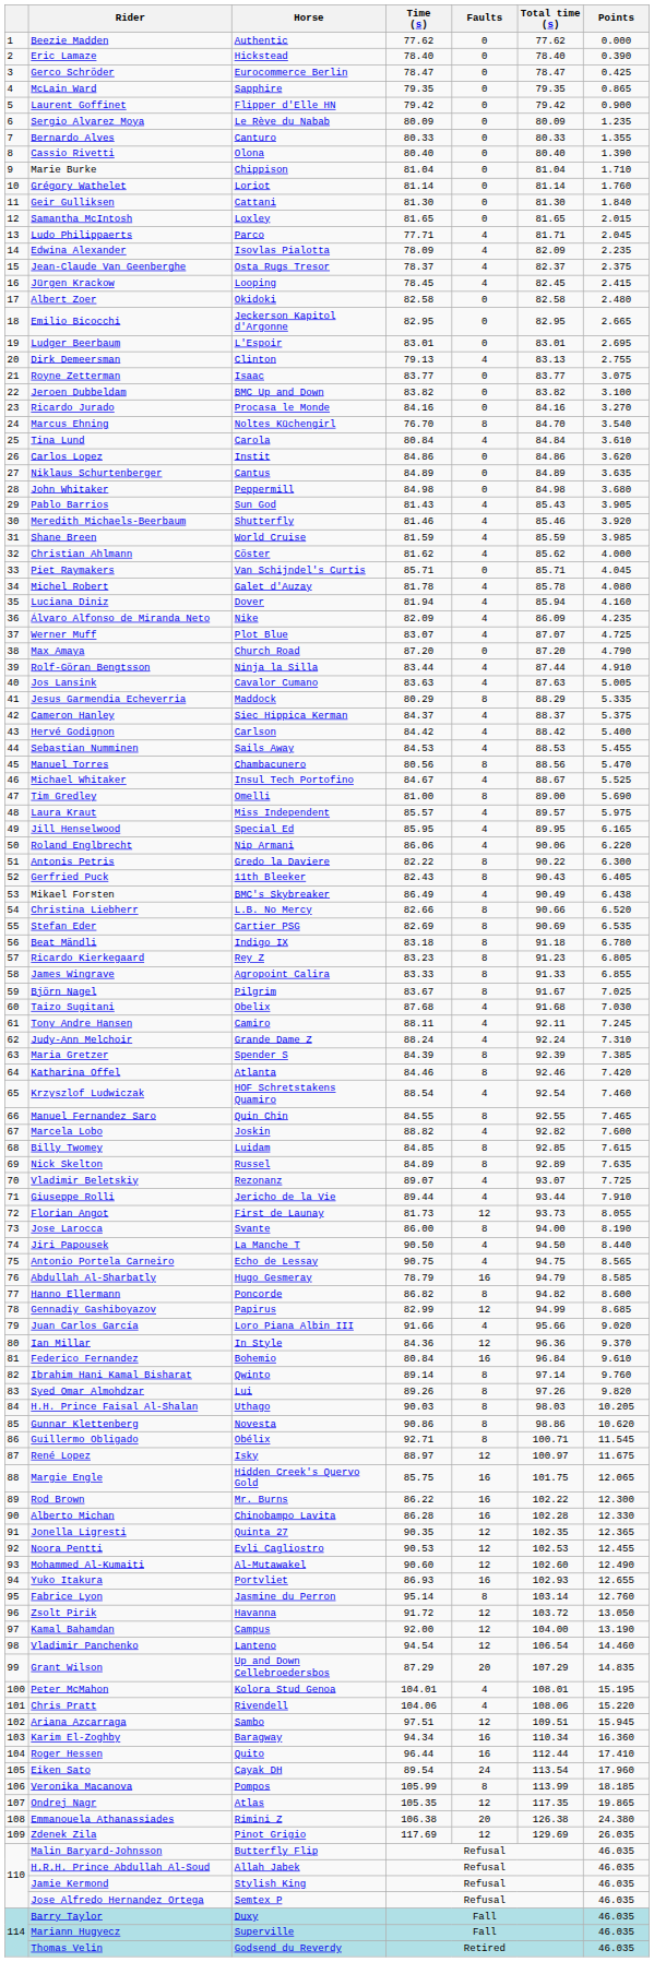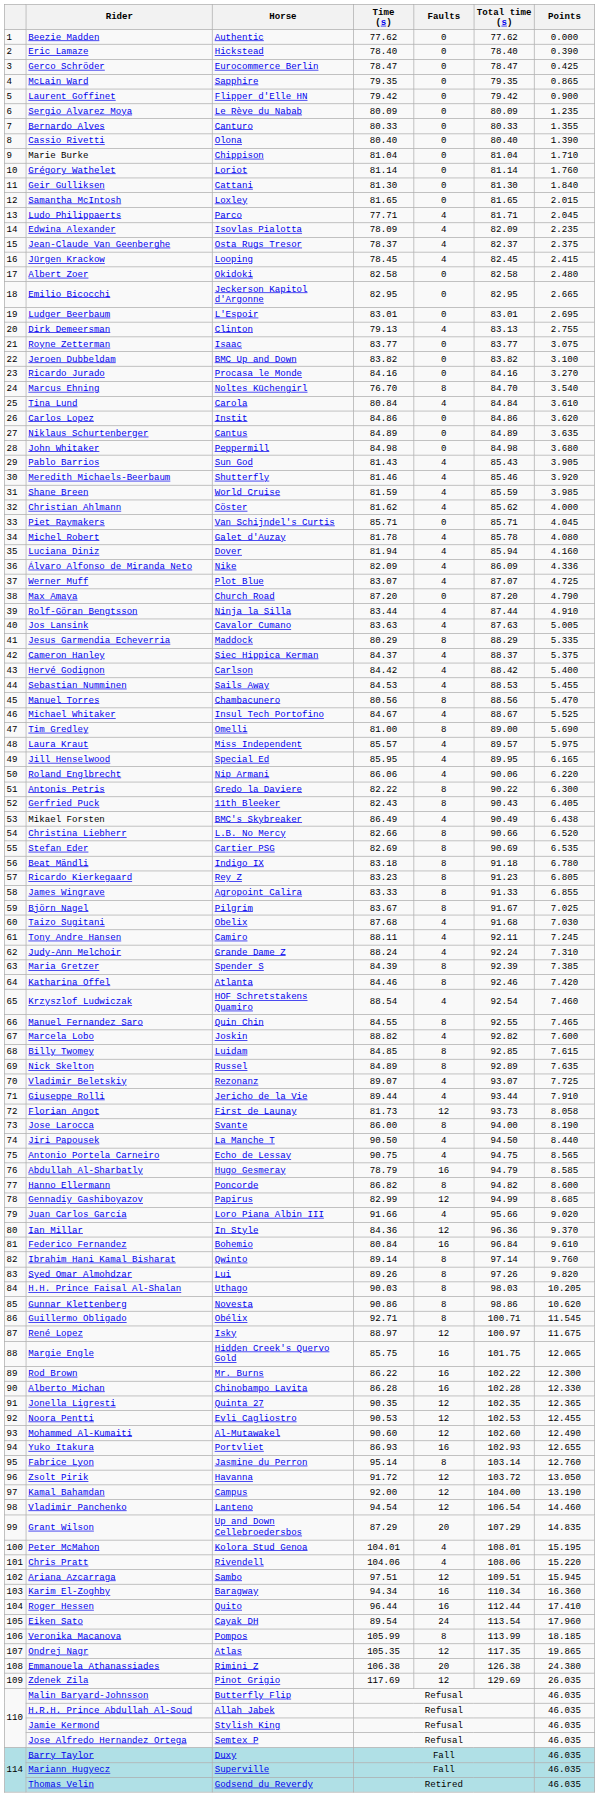Álvaro Alfonso de Miranda Neto | Points: 4.235 -> 4.336
Florian Angot | Points: 8.055 -> 8.058
